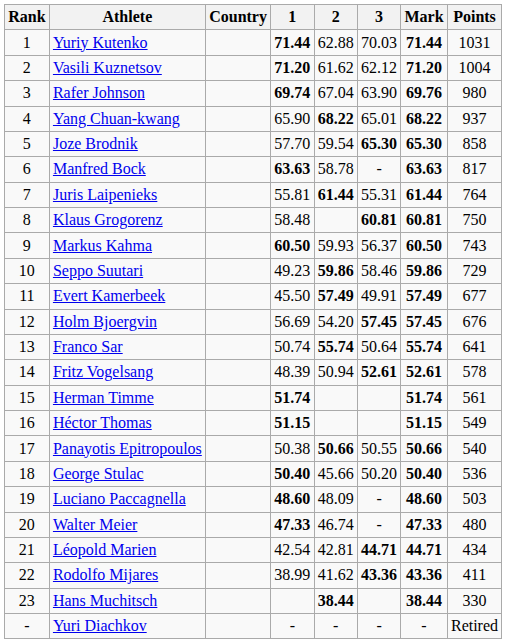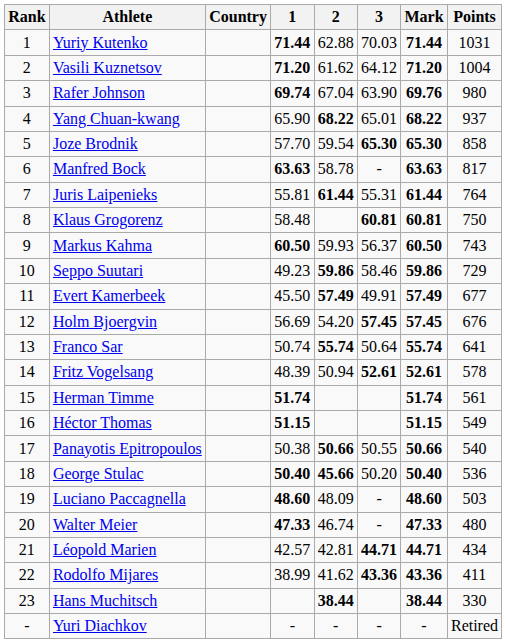Vasili Kuznetsov | 3: 62.12 -> 64.12
George Stulac | 2: normal -> bold
Léopold Marien | 1: 42.54 -> 42.57
